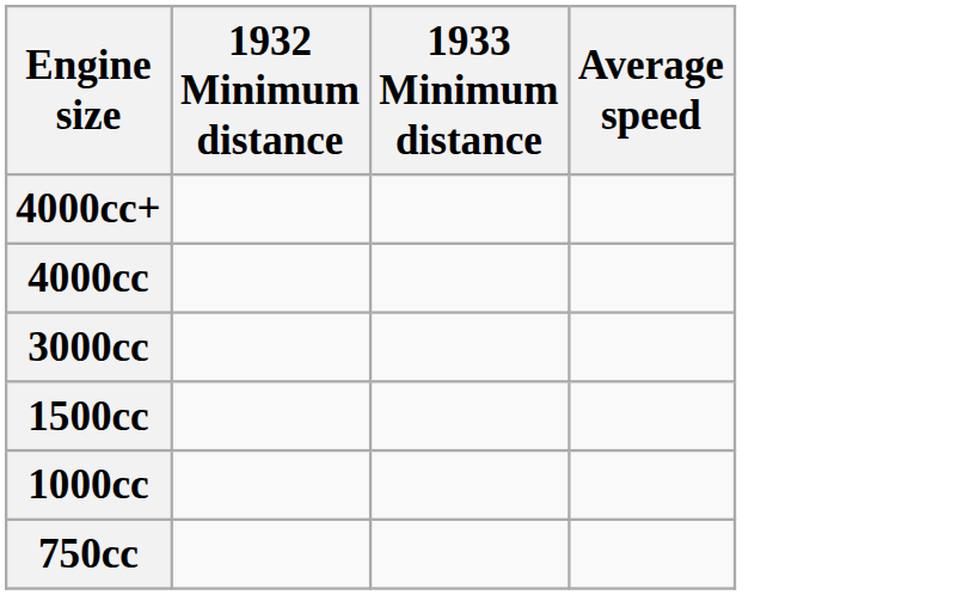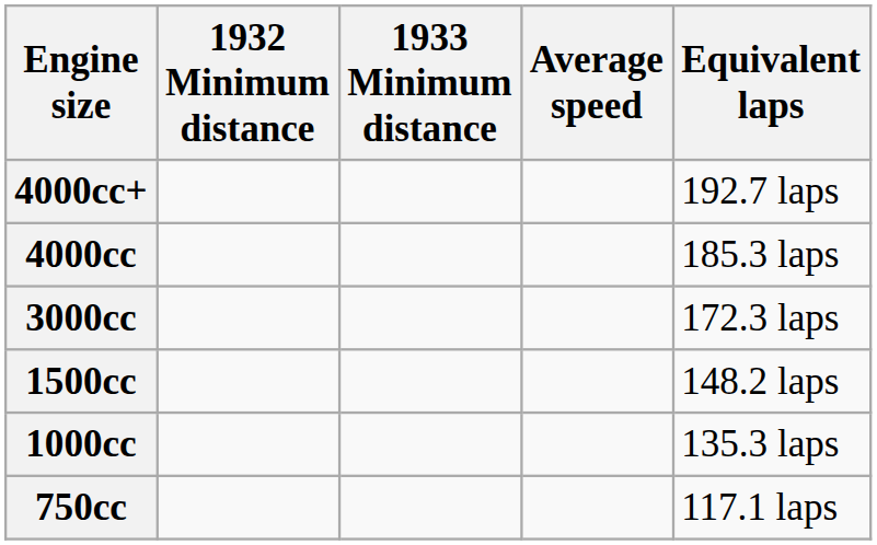+ column: Equivalent laps | 192.7 laps | 185.3 laps | 172.3 laps | 148.2 laps | 135.3 laps | 117.1 laps
